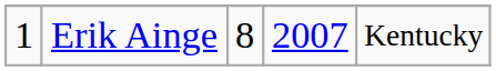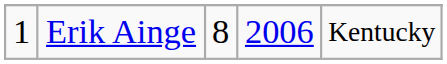Erik Ainge | column 4: 2007 -> 2006
